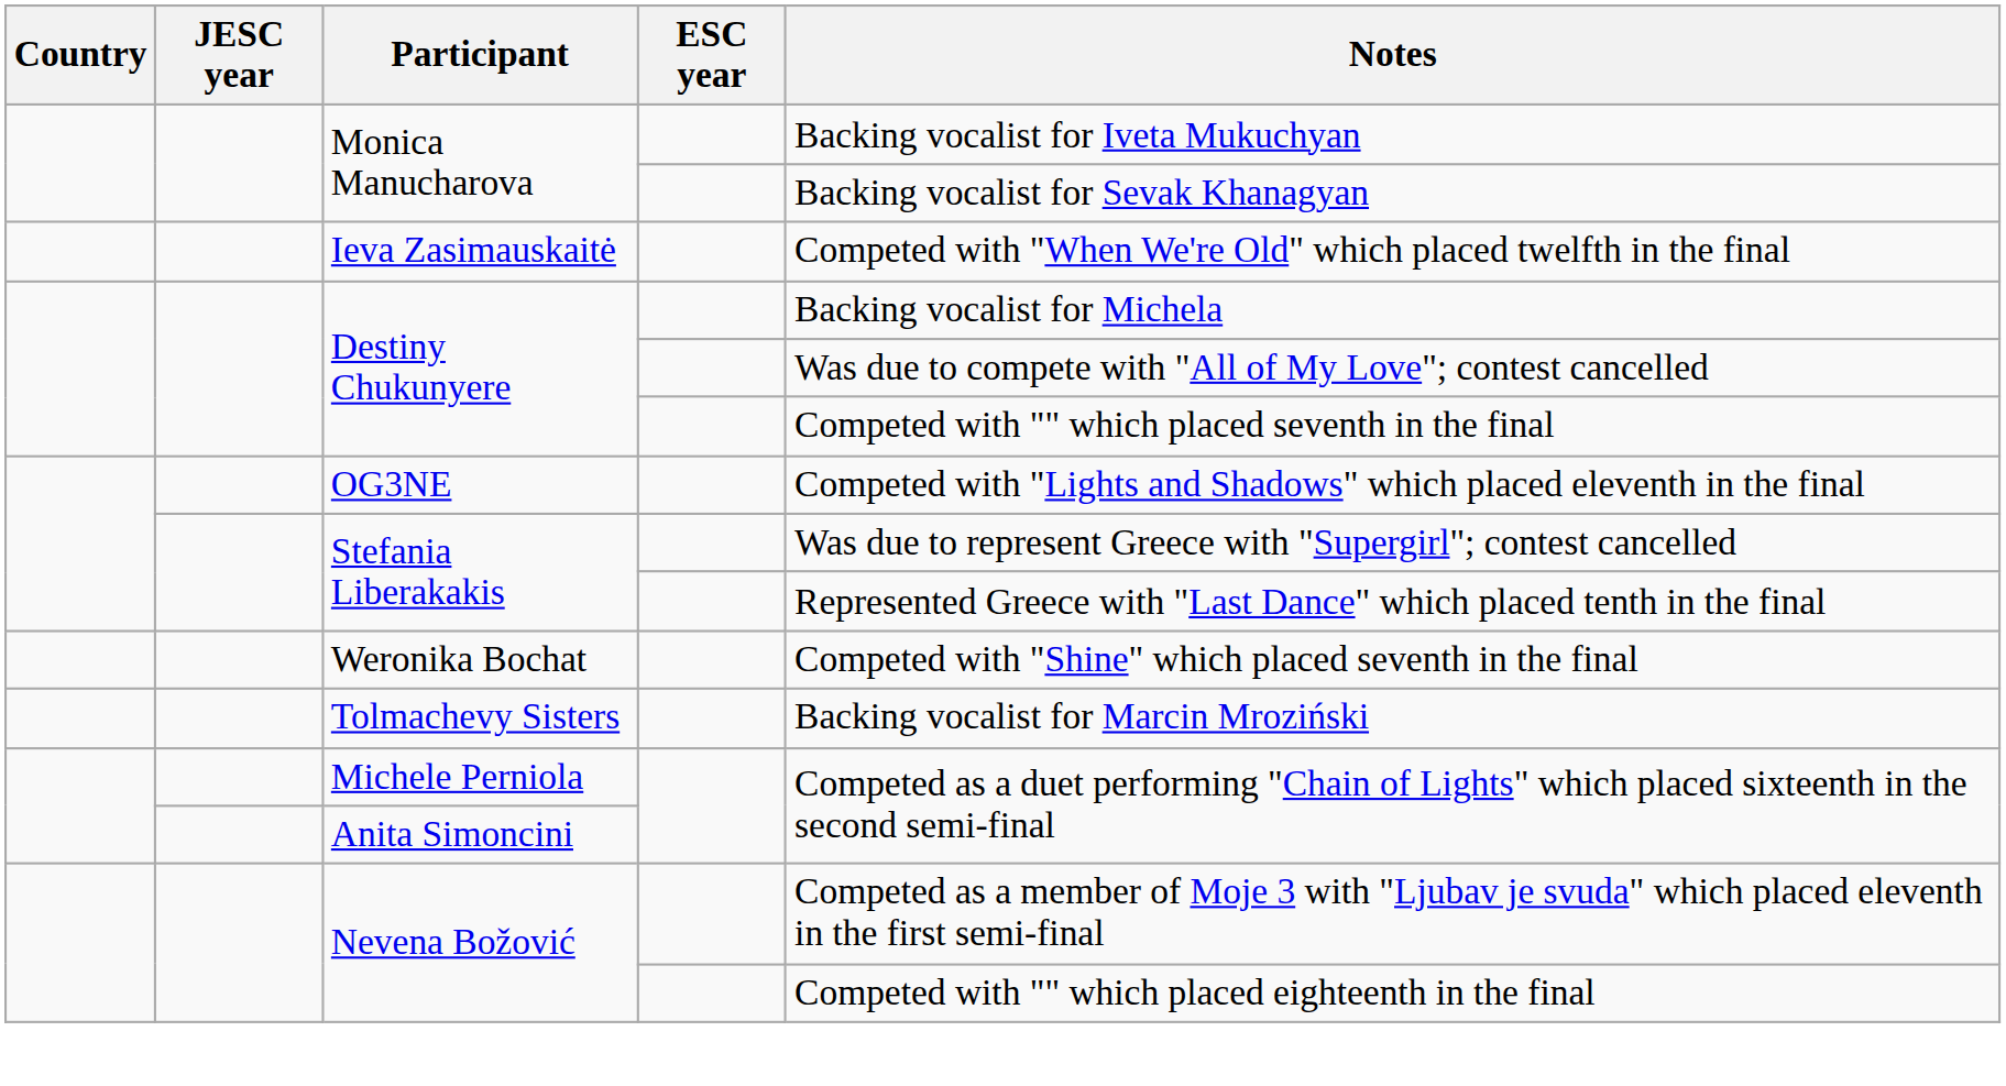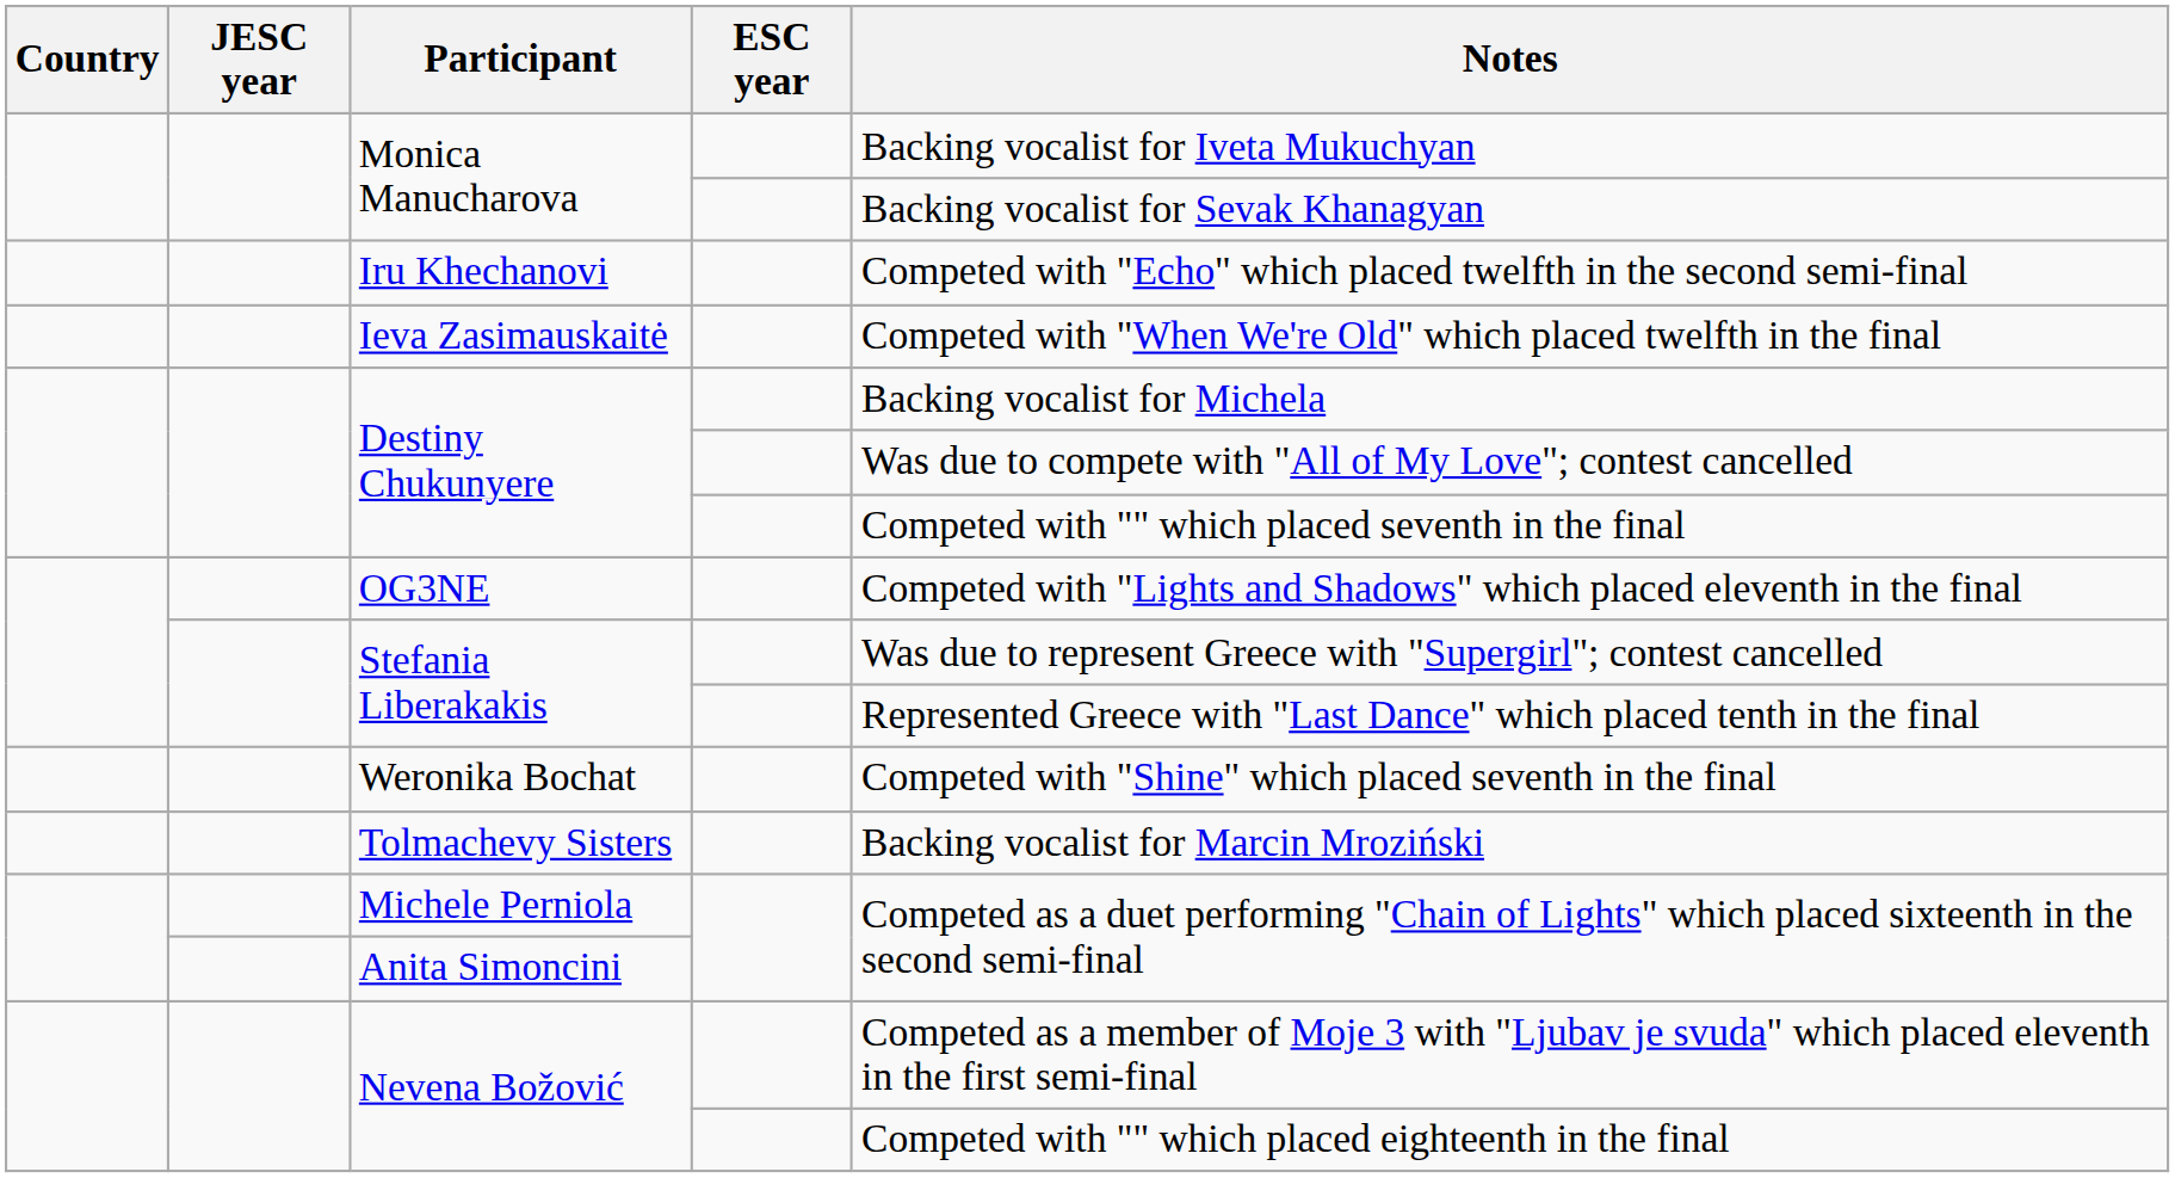+ row: Iru Khechanovi | Competed with "Echo" which placed twelfth in the second semi-final
